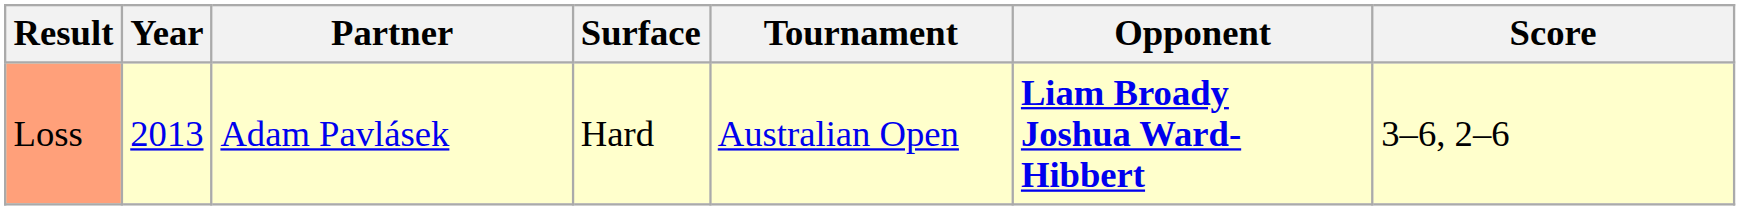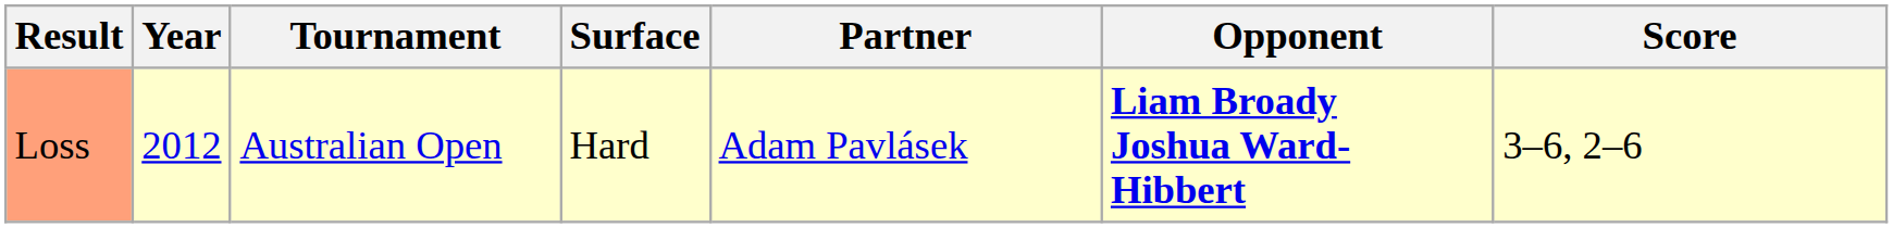columns swapped: Tournament <-> Partner
Loss | Year: 2013 -> 2012
